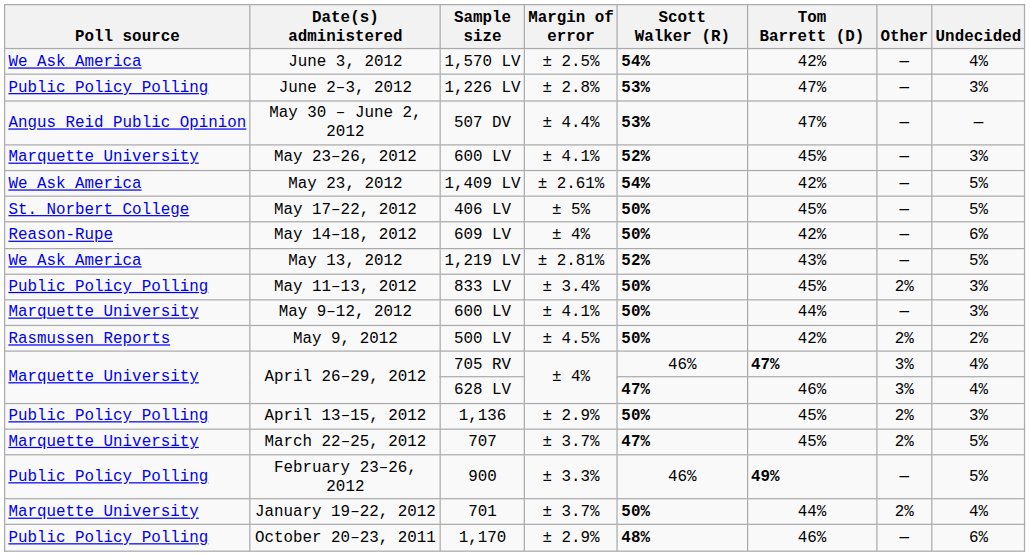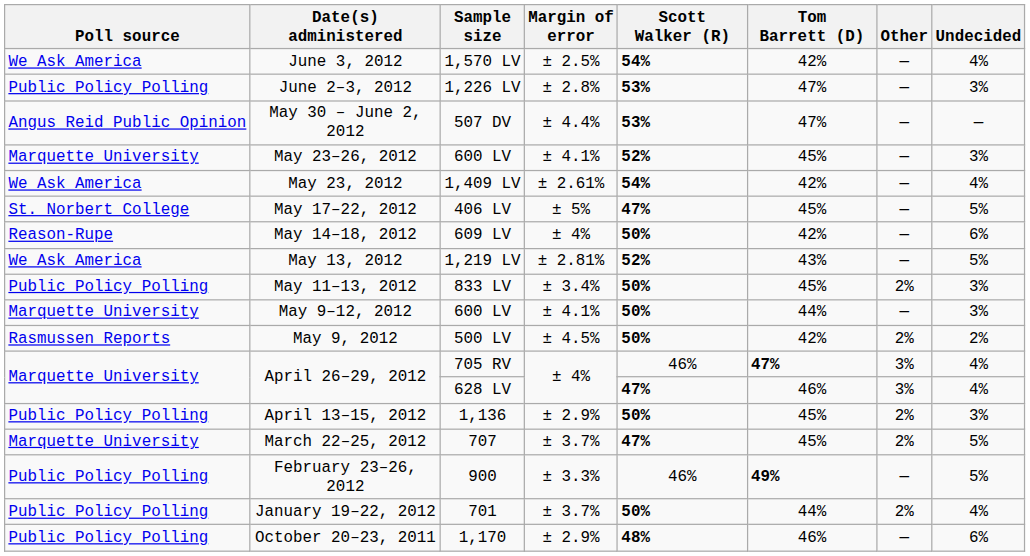May 23, 2012 | Undecided: 5% -> 4%
May 17–22, 2012 | Scott Walker (R): 50% -> 47%
January 19–22, 2012 | Poll source: Marquette University -> Public Policy Polling
